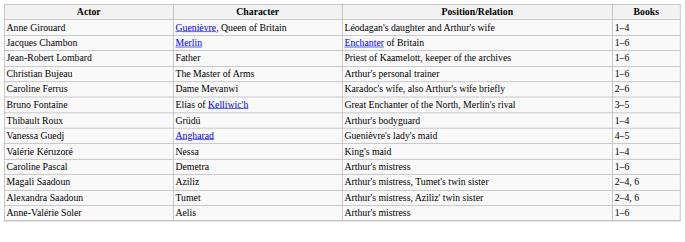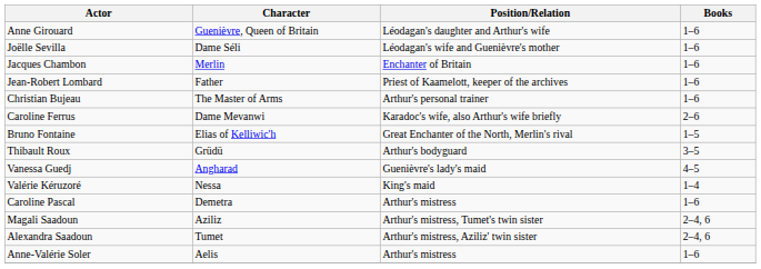Anne Girouard | Books: 1–4 -> 1–6
+ row: Joëlle Sevilla | Dame Séli | Léodagan's wife and Guenièvre's mother | 1–6
Bruno Fontaine | Books: 3–5 -> 1–5
Thibault Roux | Books: 1–4 -> 3–5
